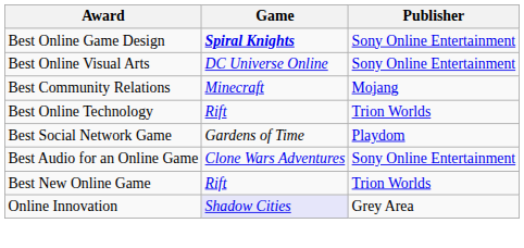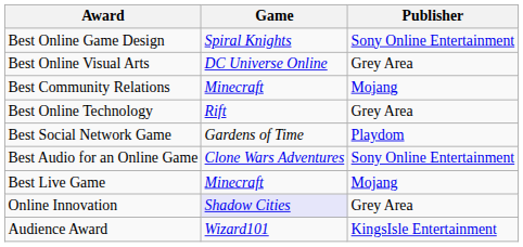Best Online Game Design | Game: bold -> normal
Best Online Visual Arts | Publisher: Sony Online Entertainment -> Grey Area
Best Online Technology | Publisher: Trion Worlds -> Grey Area
- row: Best New Online Game | Rift | Trion Worlds
+ row: Best Live Game | Minecraft | Mojang
+ row: Audience Award | Wizard101 | KingsIsle Entertainment
